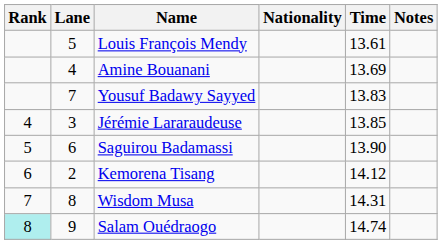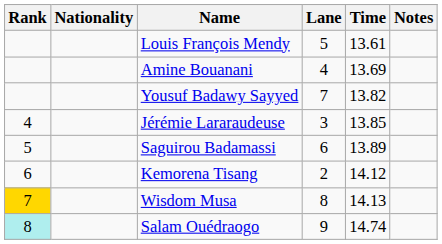columns swapped: Lane <-> Nationality
Yousuf Badawy Sayyed | Time: 13.83 -> 13.82
Saguirou Badamassi | Time: 13.90 -> 13.89
Wisdom Musa | Rank: no background -> gold background
Wisdom Musa | Time: 14.31 -> 14.13
